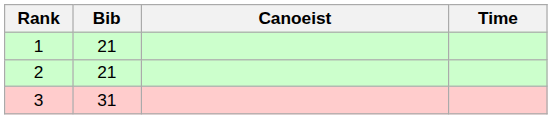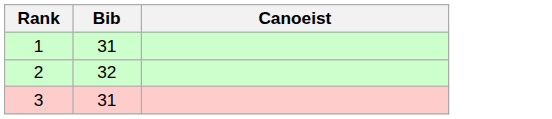- column: Time
1 | Bib: 21 -> 31
2 | Bib: 21 -> 32
